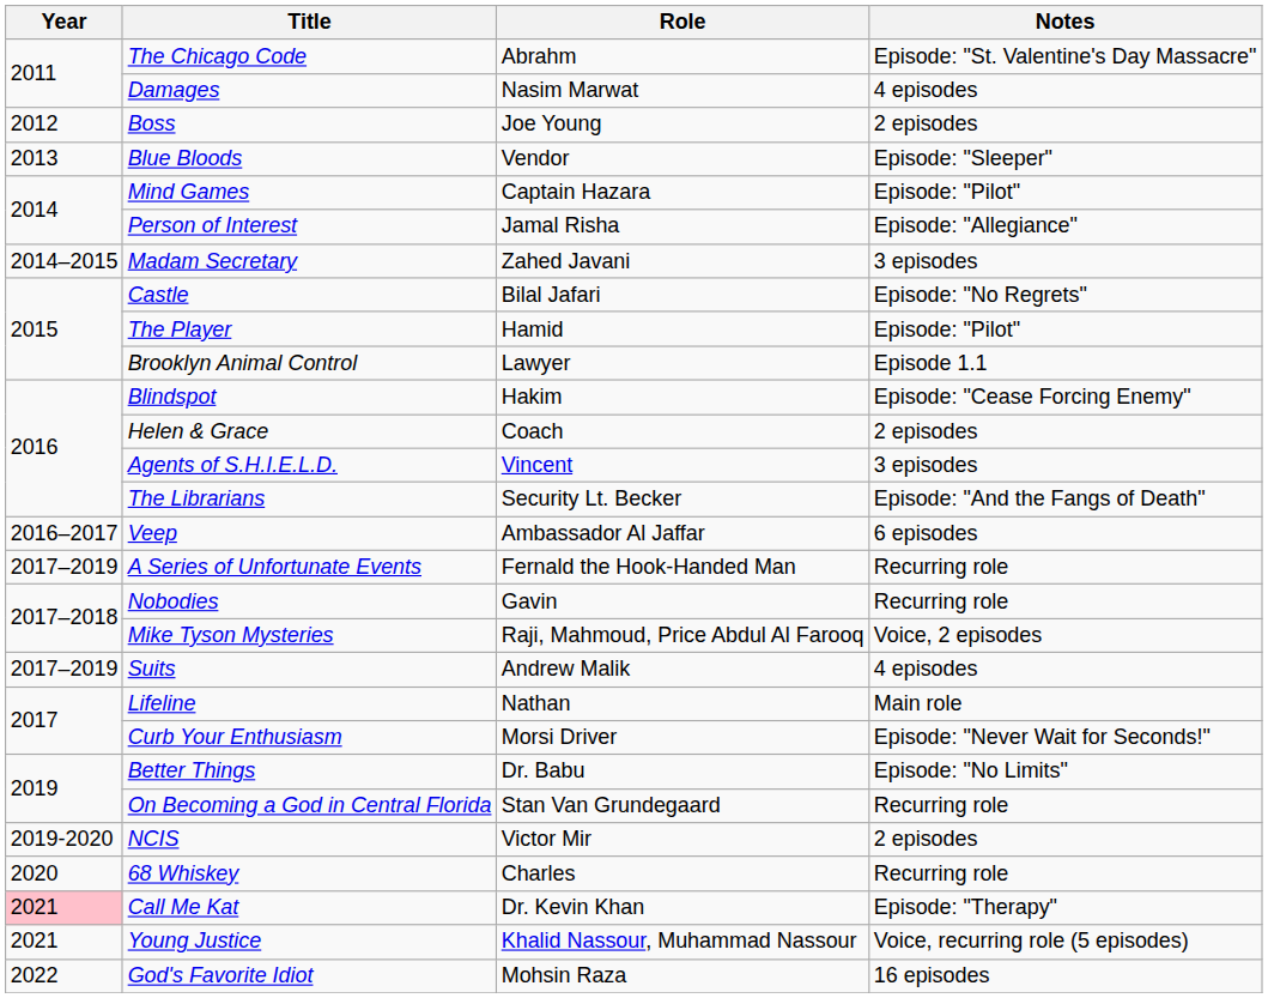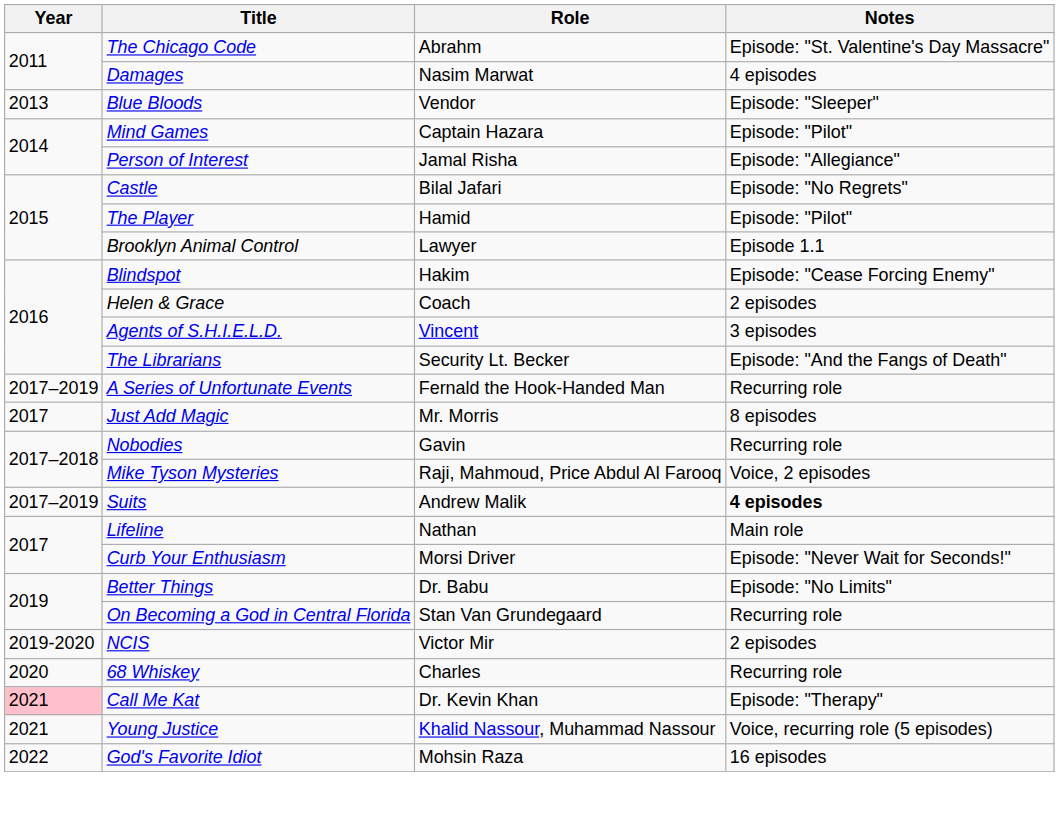- row: 2012 | Boss | Joe Young | 2 episodes
- row: 2014–2015 | Madam Secretary | Zahed Javani | 3 episodes
- row: 2016–2017 | Veep | Ambassador Al Jaffar | 6 episodes
+ row: 2017 | Just Add Magic | Mr. Morris | 8 episodes
Suits | Notes: normal -> bold
